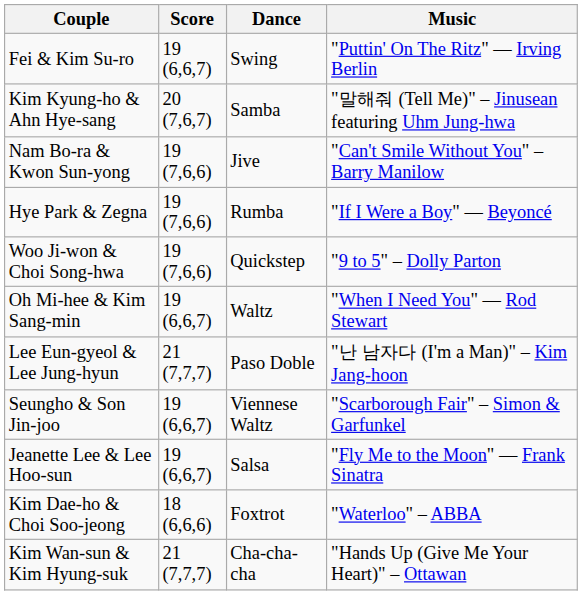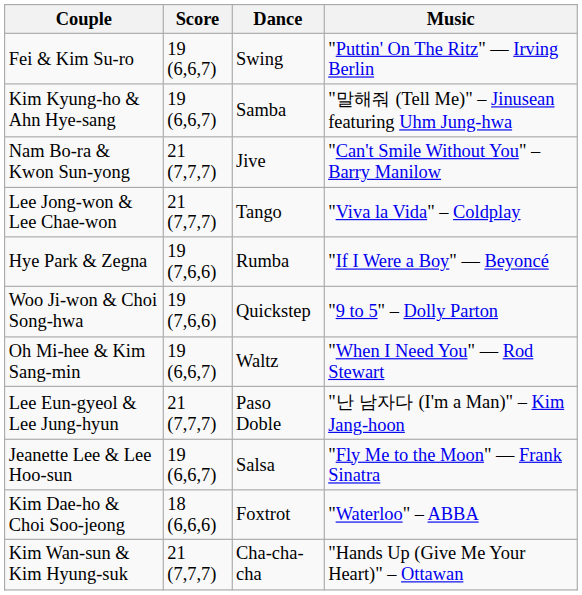Kim Kyung-ho & Ahn Hye-sang | Score: 20 (7,6,7) -> 19 (6,6,7)
Nam Bo-ra & Kwon Sun-yong | Score: 19 (7,6,6) -> 21 (7,7,7)
+ row: Lee Jong-won & Lee Chae-won | 21 (7,7,7) | Tango | "Viva la Vida" – Coldplay
- row: Seungho & Son Jin-joo | 19 (6,6,7) | Viennese Waltz | "Scarborough Fair" – Simon & Garfunkel
